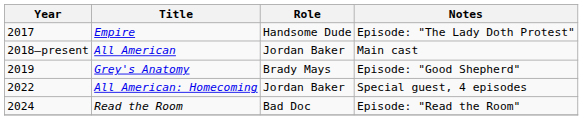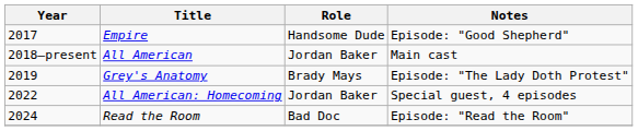Empire | Notes: Episode: "The Lady Doth Protest" -> Episode: "Good Shepherd"
Grey's Anatomy | Notes: Episode: "Good Shepherd" -> Episode: "The Lady Doth Protest"
